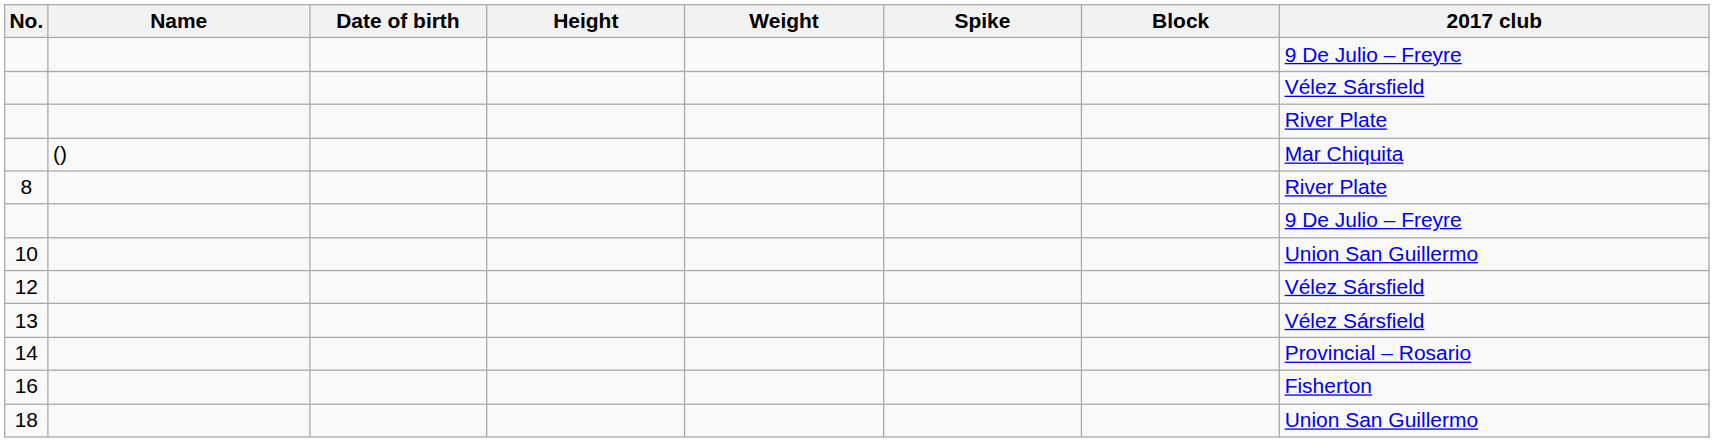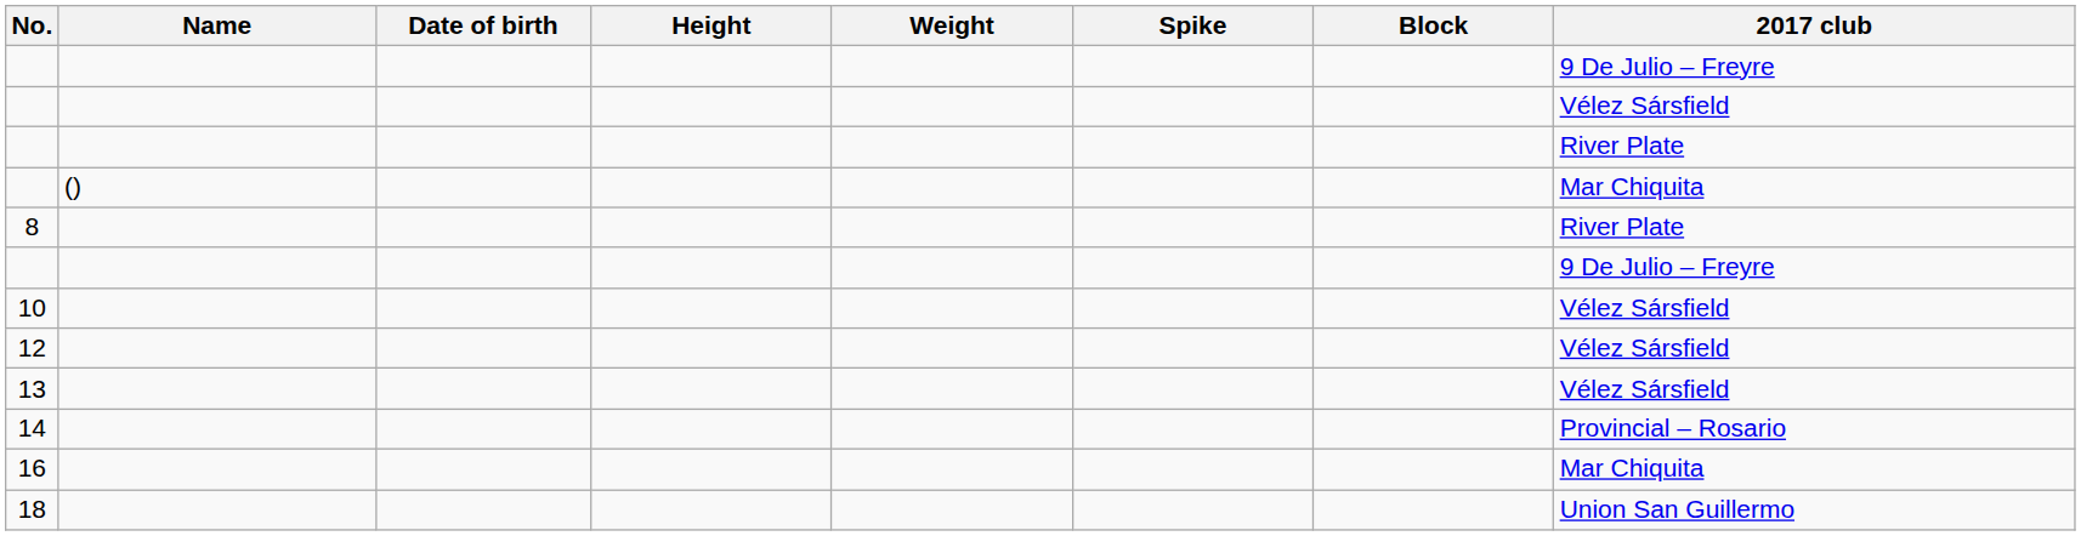10 | 2017 club: Union San Guillermo -> Vélez Sársfield
16 | 2017 club: Fisherton -> Mar Chiquita
